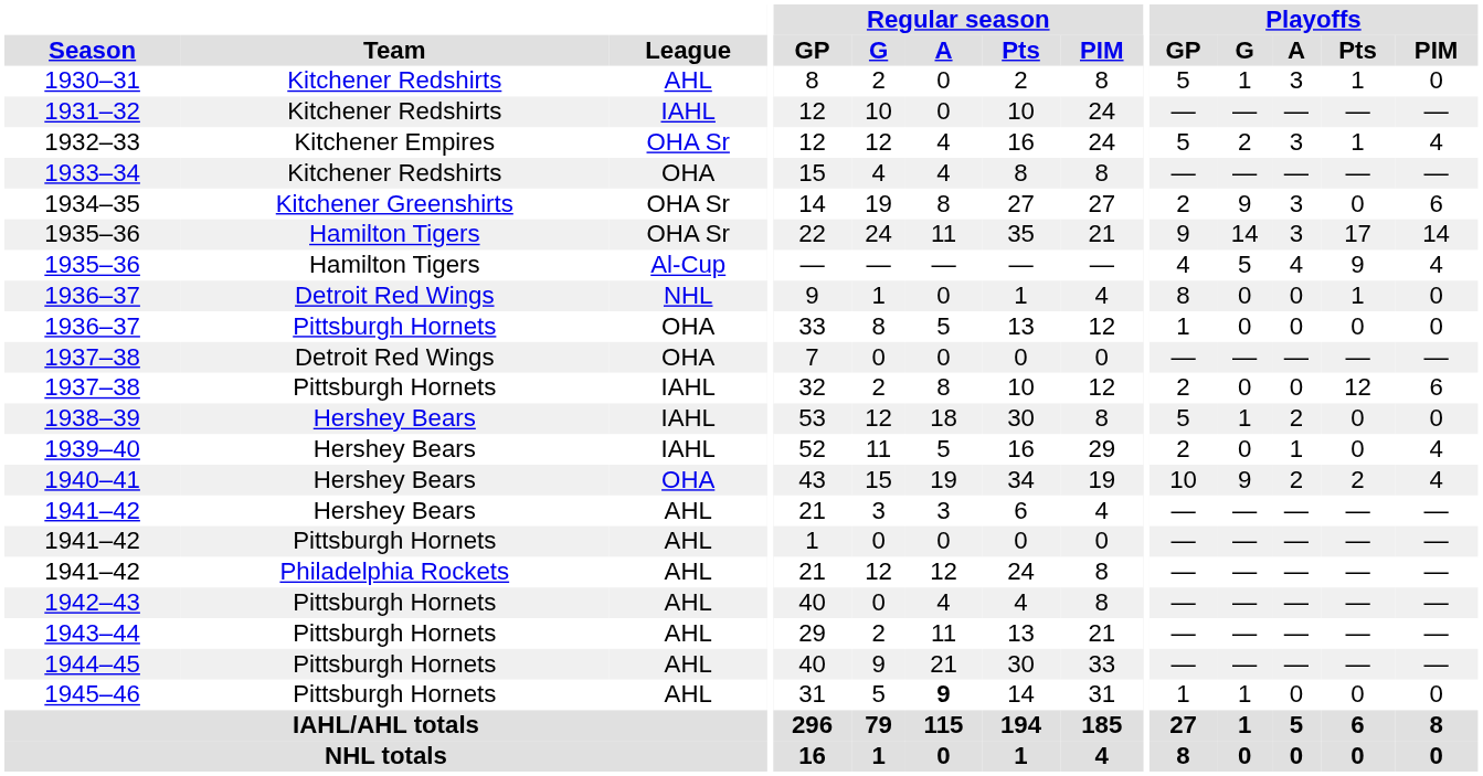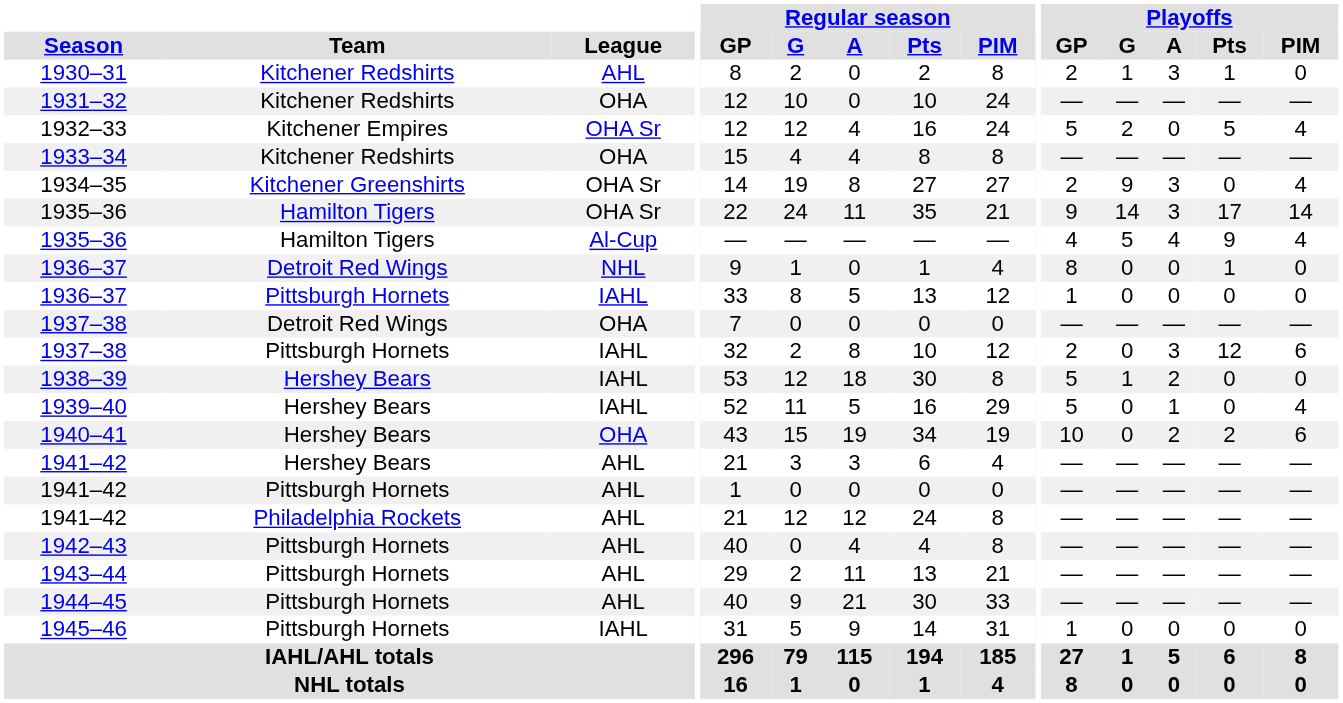1930–31 | Playoffs / GP: 5 -> 2
1931–32 | League: IAHL -> OHA
1932–33 | Playoffs / A: 3 -> 0
1932–33 | Playoffs / Pts: 1 -> 5
1934–35 | Playoffs / PIM: 6 -> 4
1936–37 / Pittsburgh Hornets | League: OHA -> IAHL
1937–38 / Pittsburgh Hornets | Playoffs / A: 0 -> 3
1939–40 | Playoffs / GP: 2 -> 5
1940–41 | Playoffs / G: 9 -> 0
1940–41 | Playoffs / PIM: 4 -> 6
1945–46 | League: AHL -> IAHL
1945–46 | Regular season / A: bold -> normal
1945–46 | Playoffs / G: 1 -> 0
